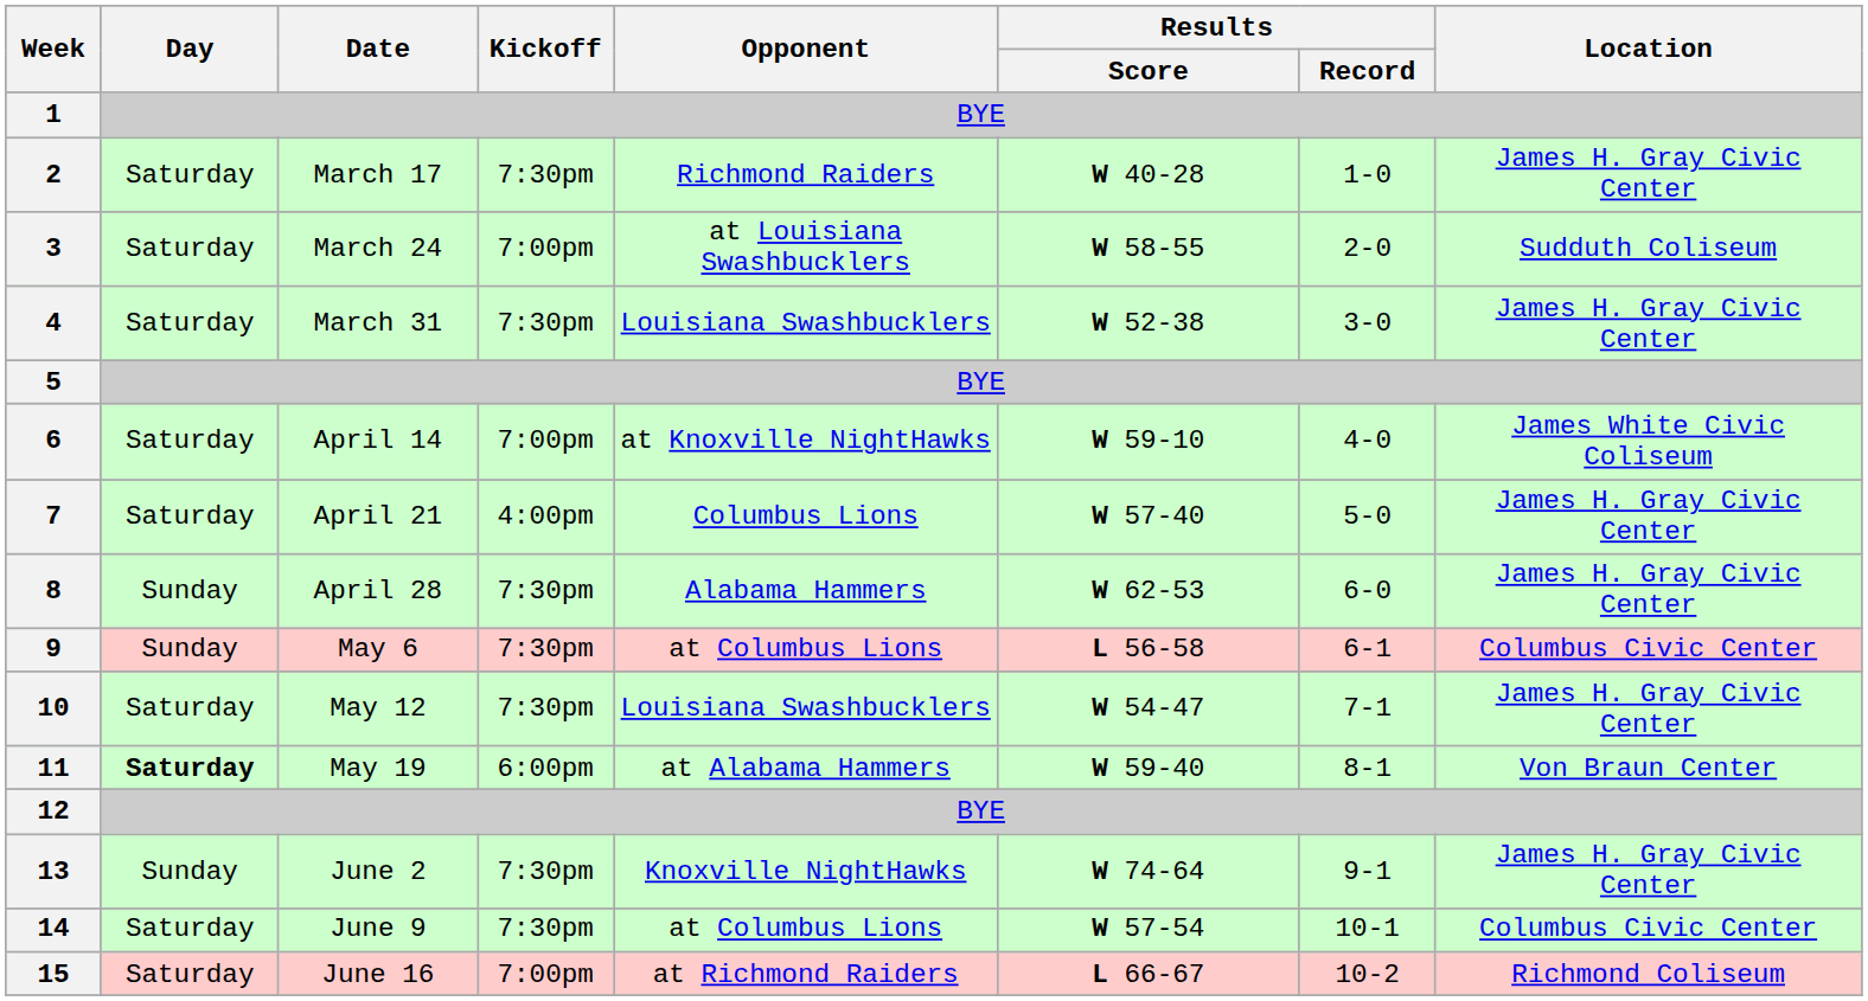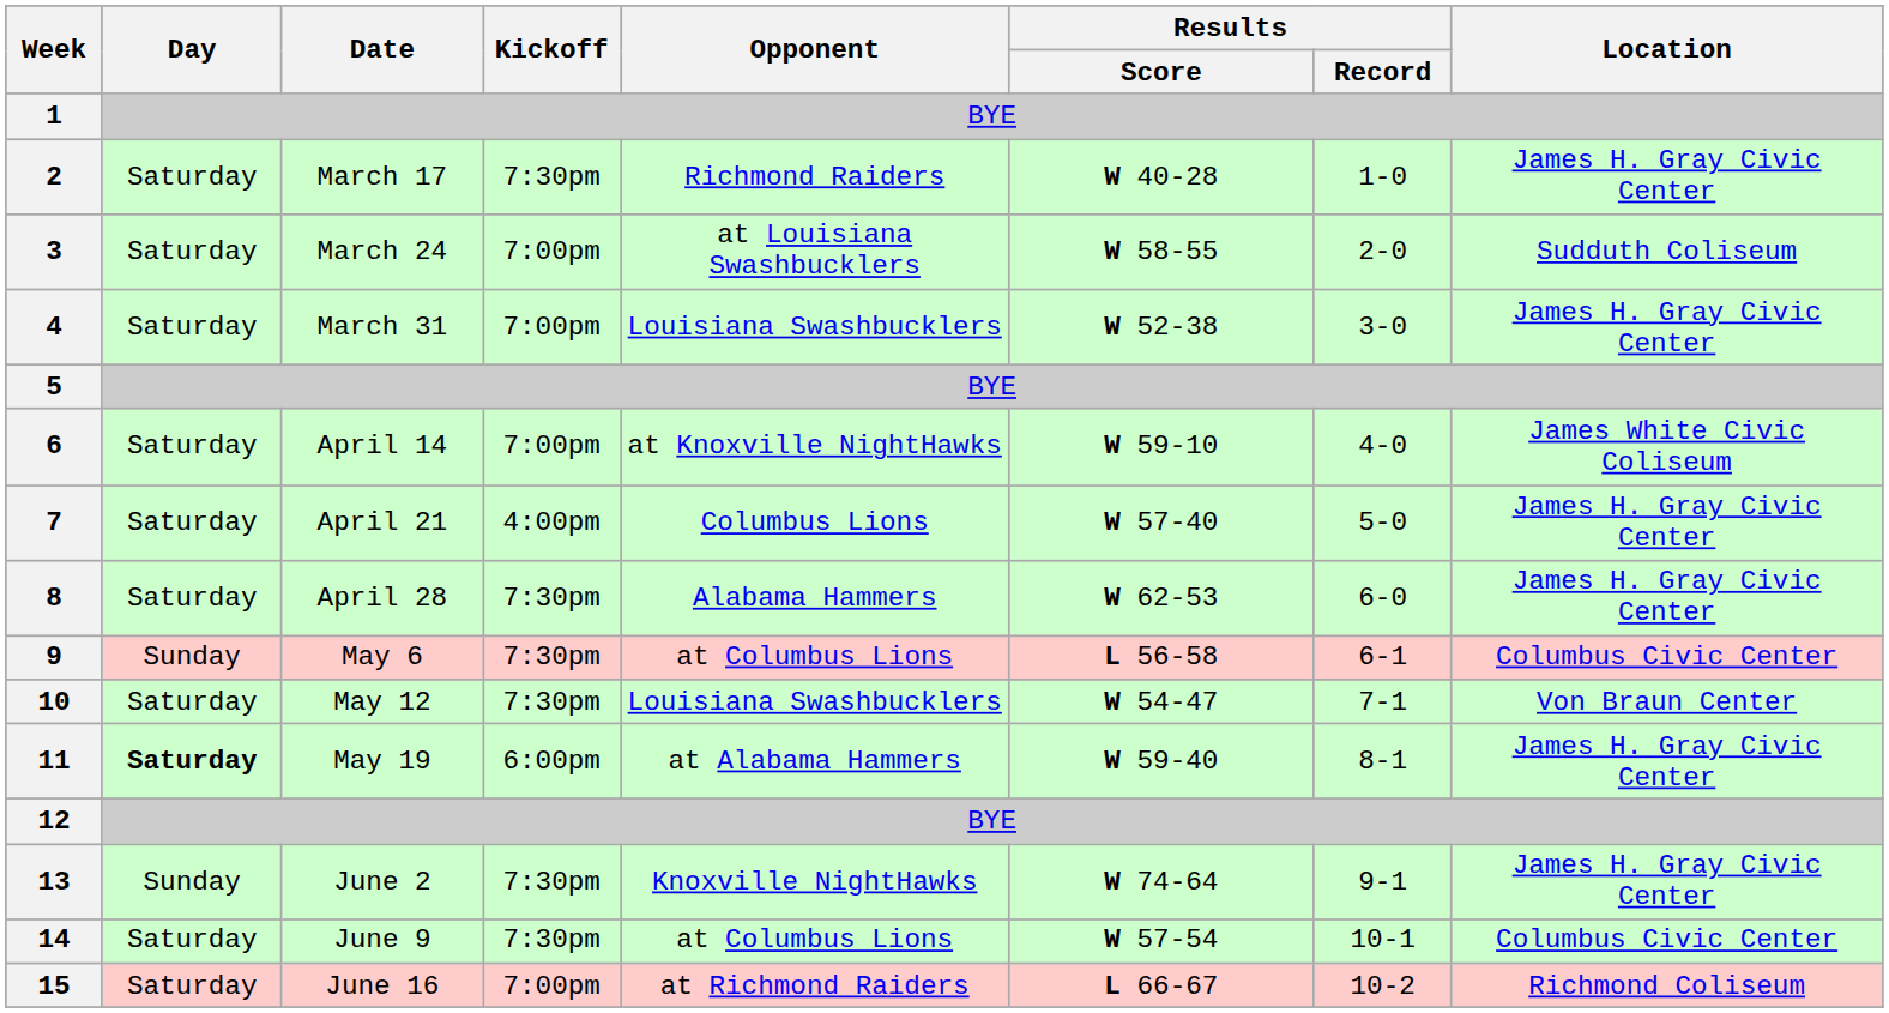4 | Kickoff: 7:30pm -> 7:00pm
8 | Day: Sunday -> Saturday
10 | Location: James H. Gray Civic Center -> Von Braun Center
11 | Location: Von Braun Center -> James H. Gray Civic Center
